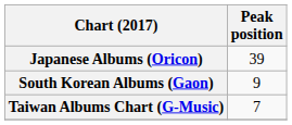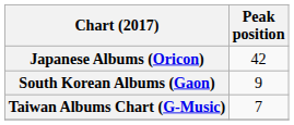Japanese Albums (Oricon) | Peak position: 39 -> 42
